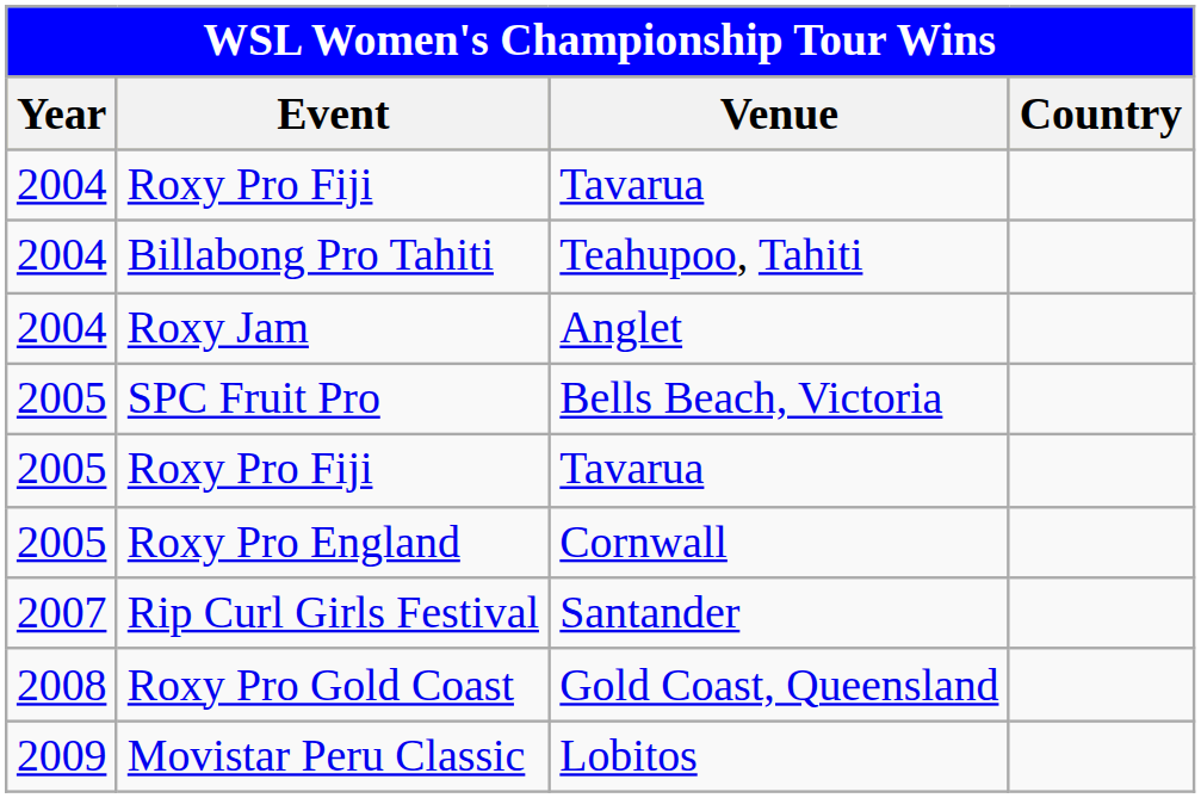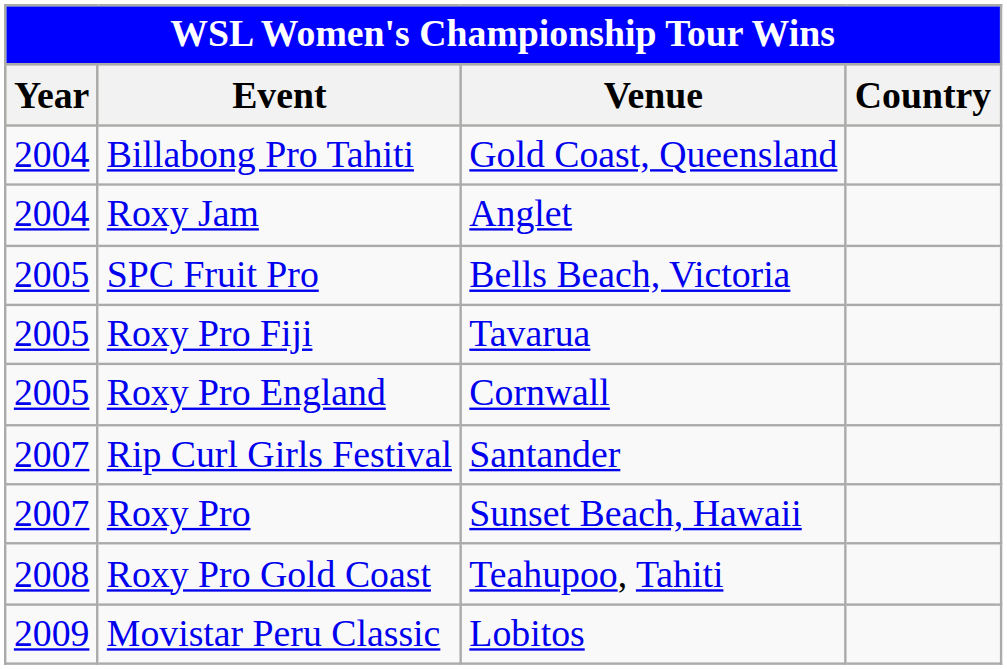- row: 2004 | Roxy Pro Fiji | Tavarua
Billabong Pro Tahiti | Venue: Teahupoo, Tahiti -> Gold Coast, Queensland
+ row: 2007 | Roxy Pro | Sunset Beach, Hawaii
Roxy Pro Gold Coast | Venue: Gold Coast, Queensland -> Teahupoo, Tahiti
